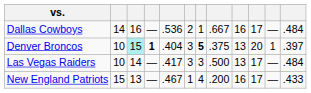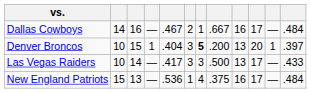Dallas Cowboys | column 5: .536 -> .467
Denver Broncos | column 3: paleturquoise background -> no background
Denver Broncos | column 4: bold -> normal
Denver Broncos | column 8: .375 -> .200
Las Vegas Raiders | column 12: .484 -> .433
New England Patriots | column 5: .467 -> .536
New England Patriots | column 8: .200 -> .375
New England Patriots | column 12: .433 -> .484
